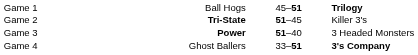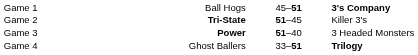Game 1 | column 4: Trilogy -> 3's Company
Game 4 | column 4: 3's Company -> Trilogy
